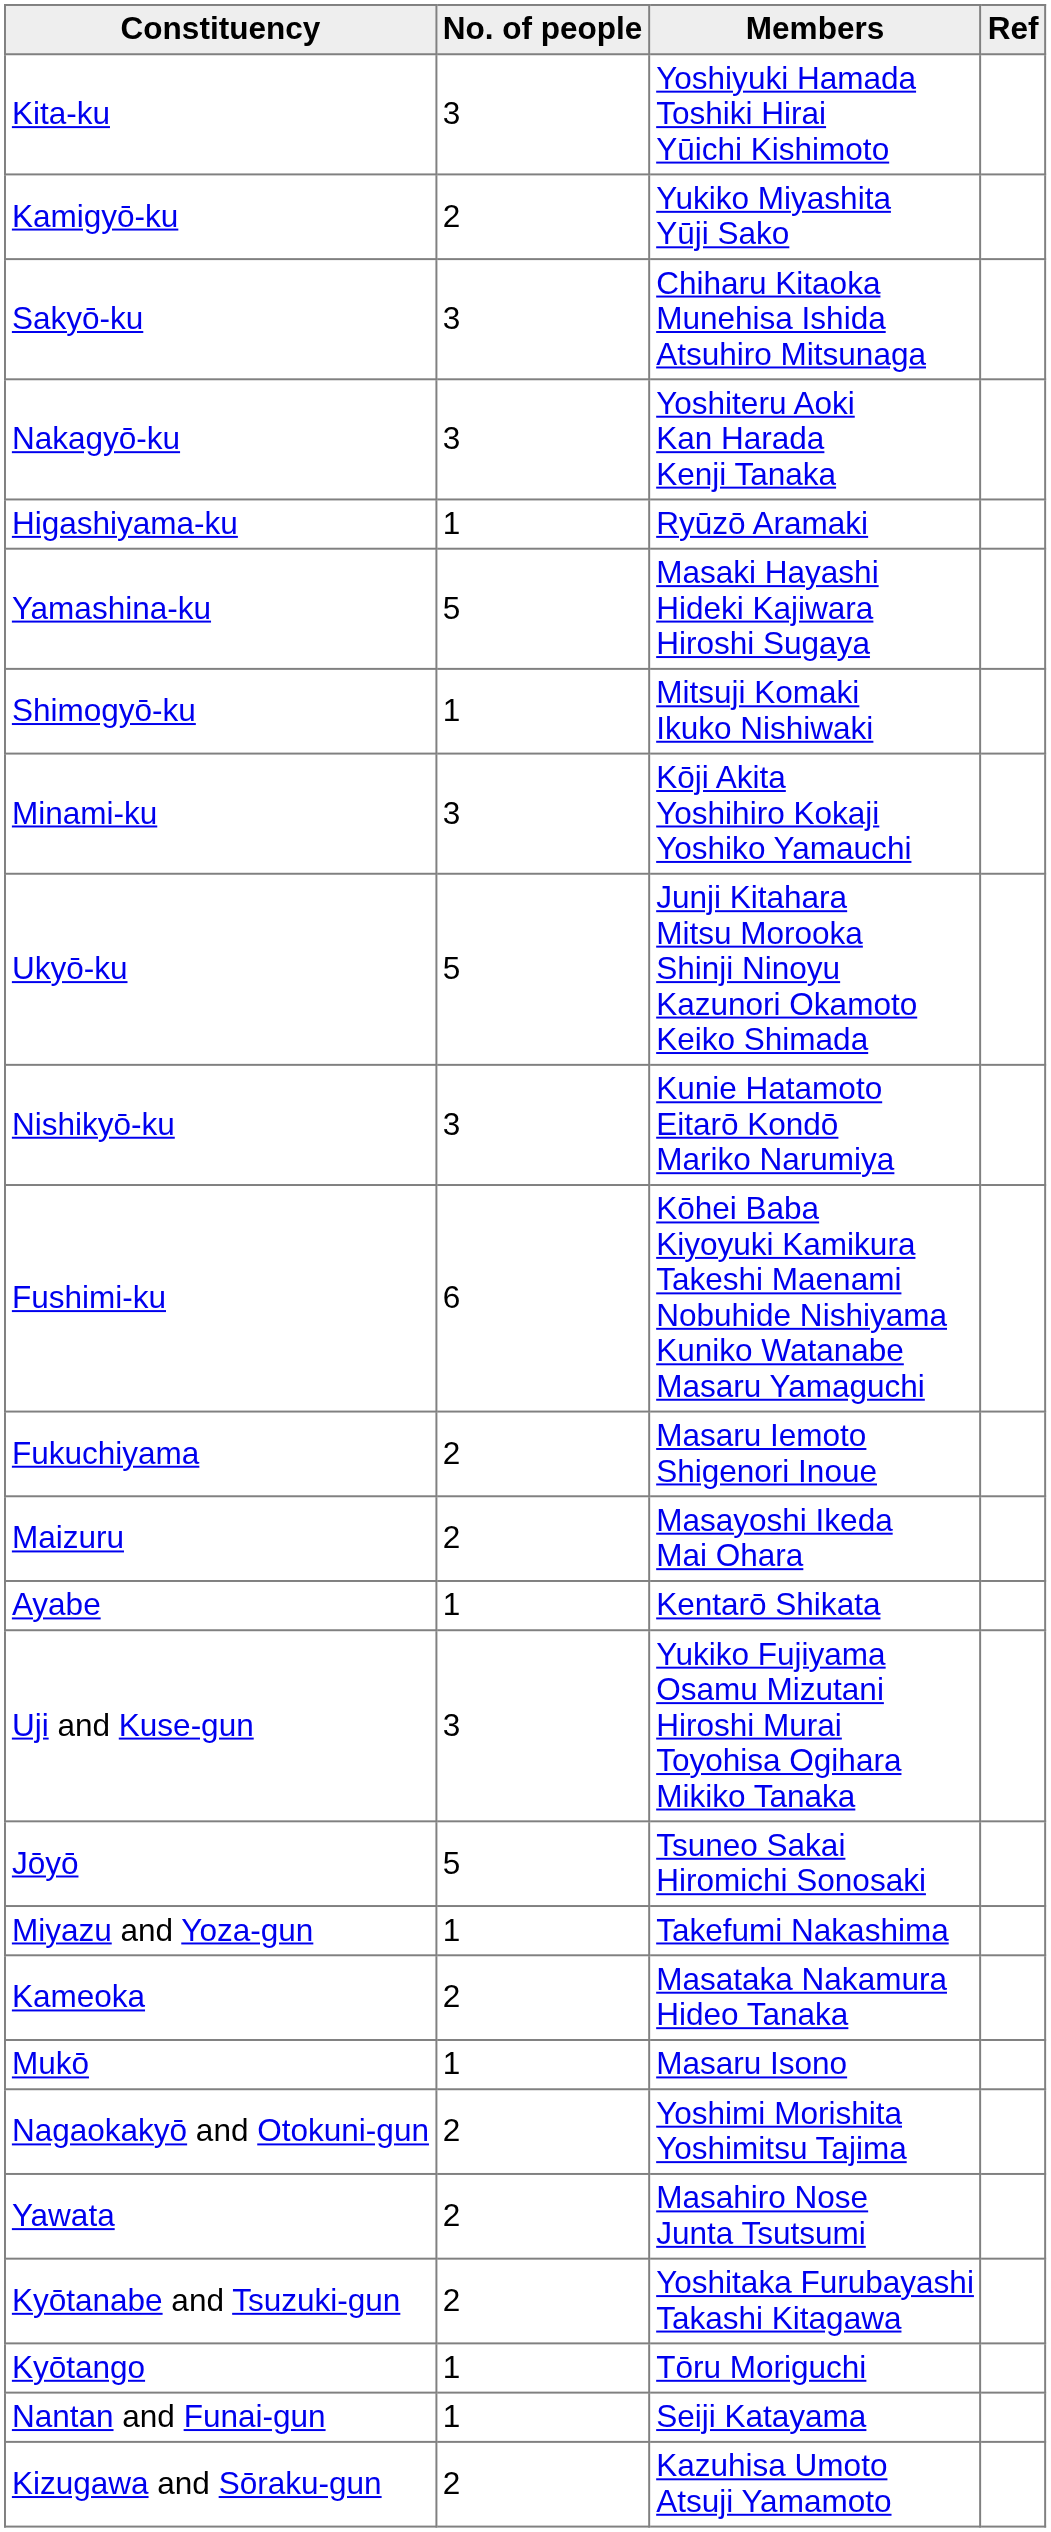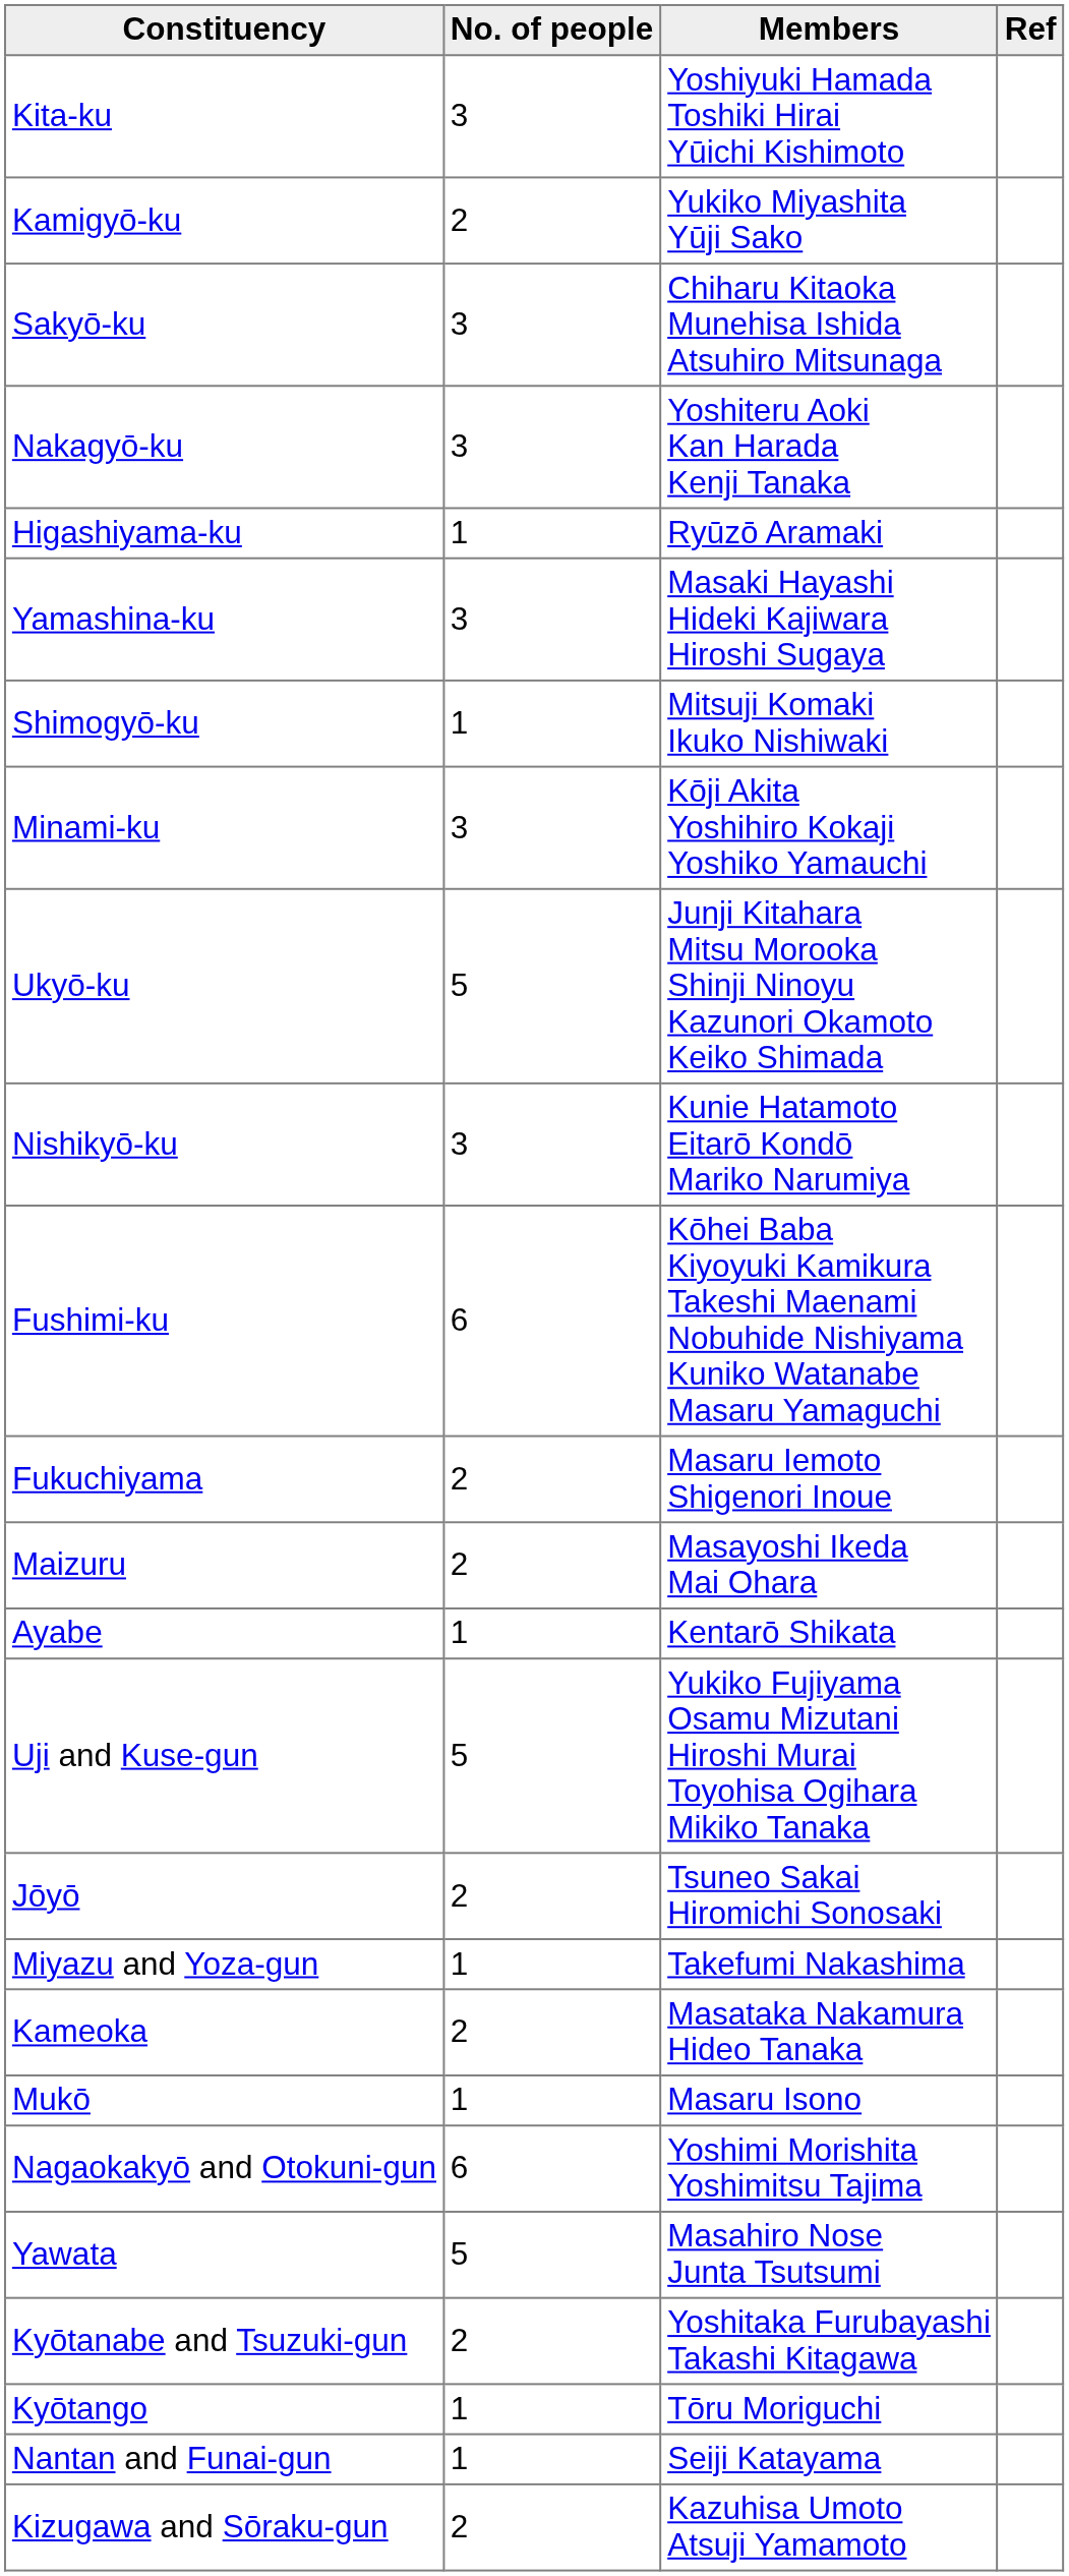Yamashina-ku | No. of people: 5 -> 3
Uji and Kuse-gun | No. of people: 3 -> 5
Jōyō | No. of people: 5 -> 2
Nagaokakyō and Otokuni-gun | No. of people: 2 -> 6
Yawata | No. of people: 2 -> 5
